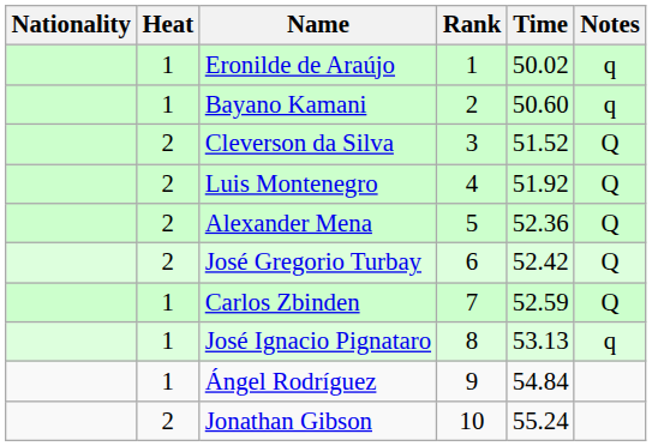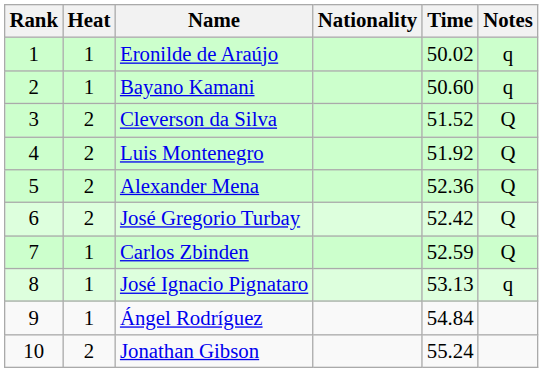columns swapped: Rank <-> Nationality
